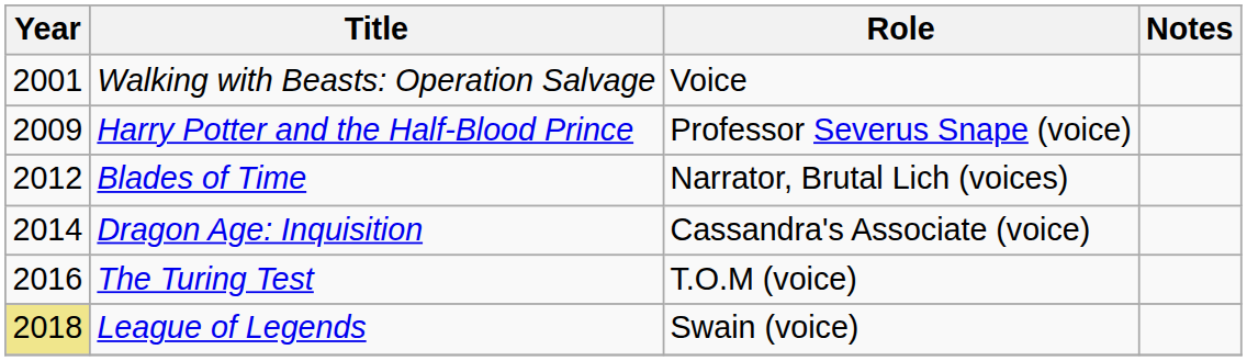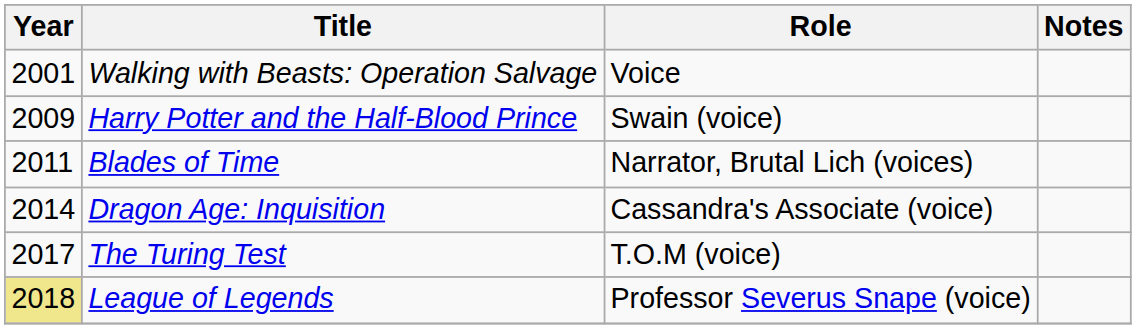Harry Potter and the Half-Blood Prince | Role: Professor Severus Snape (voice) -> Swain (voice)
Blades of Time | Year: 2012 -> 2011
The Turing Test | Year: 2016 -> 2017
League of Legends | Role: Swain (voice) -> Professor Severus Snape (voice)
